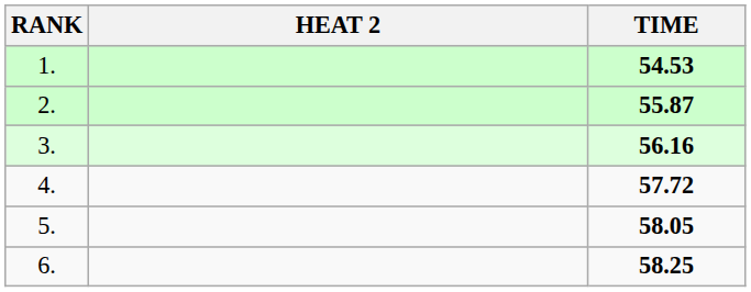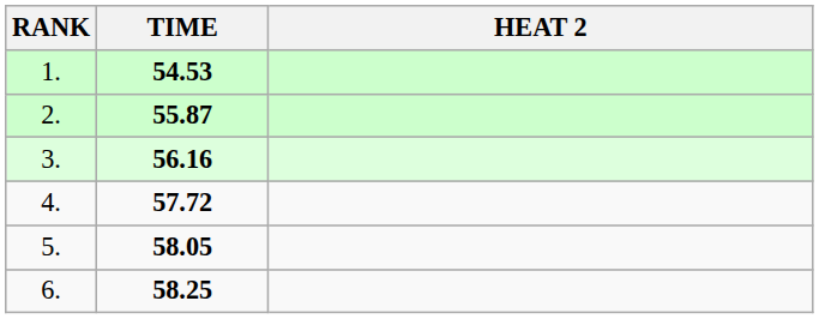columns swapped: HEAT 2 <-> TIME
